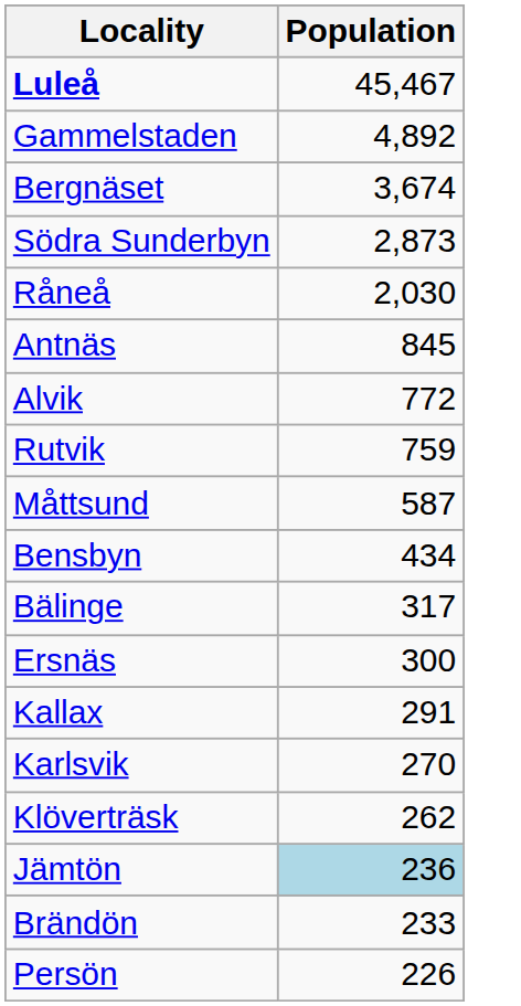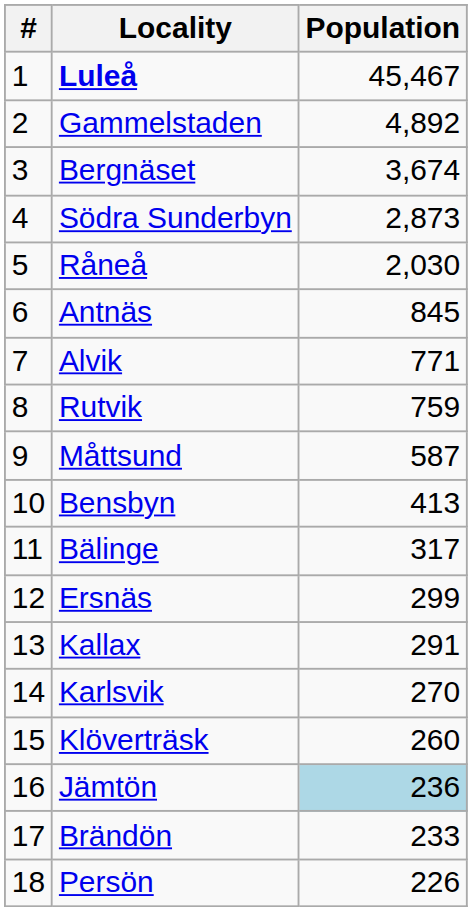+ column: # | 1 | 2 | 3 | 4 | 5 | 6 | 7 | 8 | 9 | 10 | 11 | 12 | 13 | 14 | 15 | 16 | 17 | 18
Alvik | Population: 772 -> 771
Bensbyn | Population: 434 -> 413
Ersnäs | Population: 300 -> 299
Klöverträsk | Population: 262 -> 260
